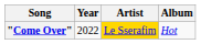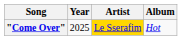"Come Over" | Year: 2022 -> 2025
